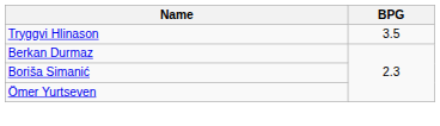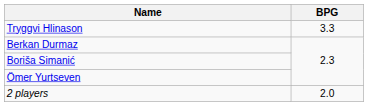Tryggvi Hlinason | BPG: 3.5 -> 3.3
+ row: 2 players | 2.0
